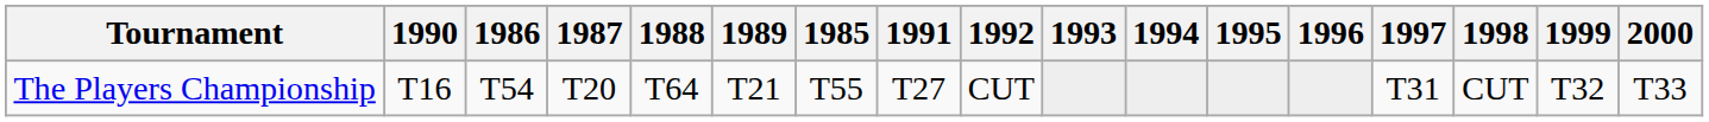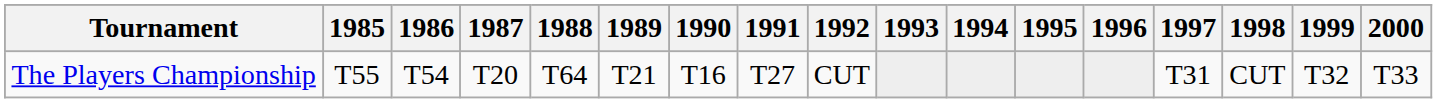columns swapped: 1985 <-> 1990
